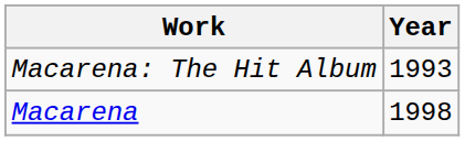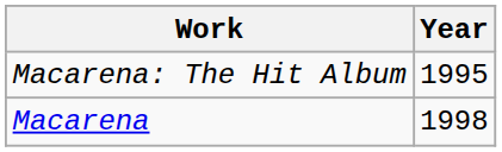Macarena: The Hit Album | Year: 1993 -> 1995
